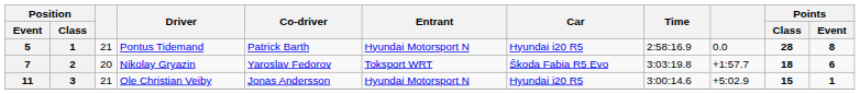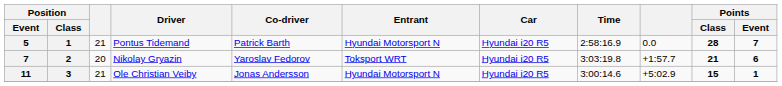Pontus Tidemand | Points / Event: 8 -> 7
Nikolay Gryazin | Car: Škoda Fabia R5 Evo -> Hyundai i20 R5
Nikolay Gryazin | Points / Class: 18 -> 21
